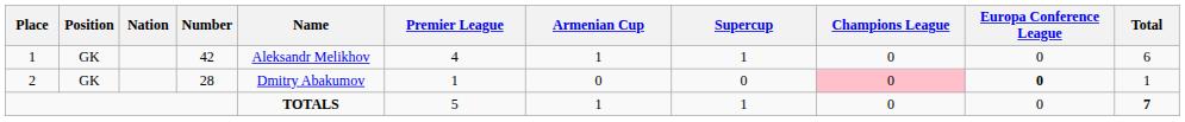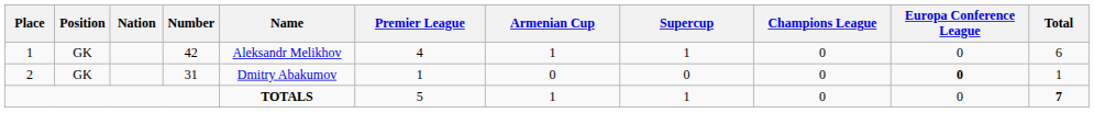2 | Number: 28 -> 31
2 | Champions League: pink background -> no background
